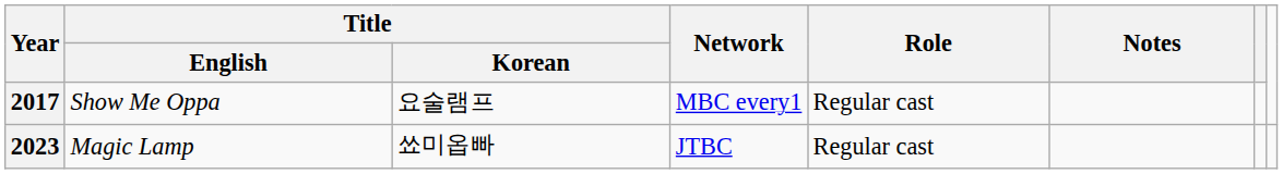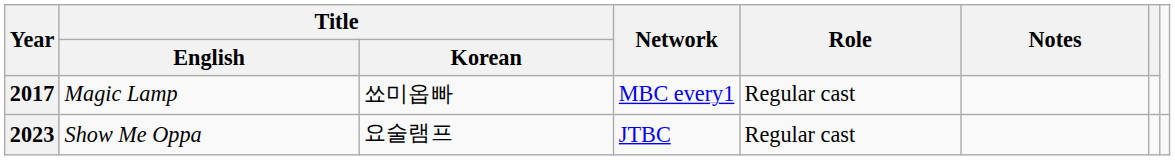2017 | Title / English: Show Me Oppa -> Magic Lamp
2017 | Title / Korean: 요술램프 -> 쑈미옵빠
2023 | Title / English: Magic Lamp -> Show Me Oppa
2023 | Title / Korean: 쑈미옵빠 -> 요술램프
